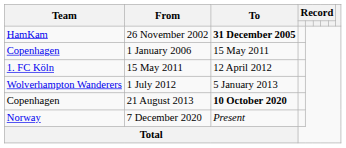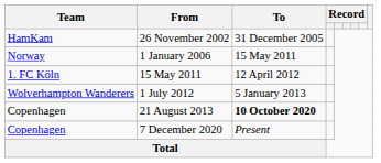26 November 2002 | To: bold -> normal
1 January 2006 | Team: Copenhagen -> Norway
7 December 2020 | Team: Norway -> Copenhagen
